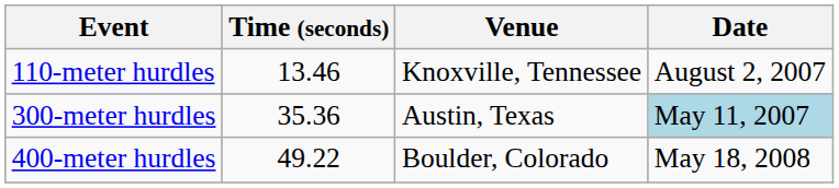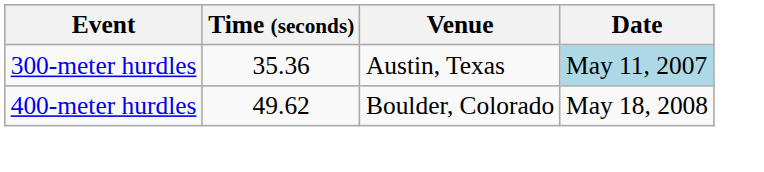- row: 110-meter hurdles | 13.46 | Knoxville, Tennessee | August 2, 2007
400-meter hurdles | Time (seconds): 49.22 -> 49.62
